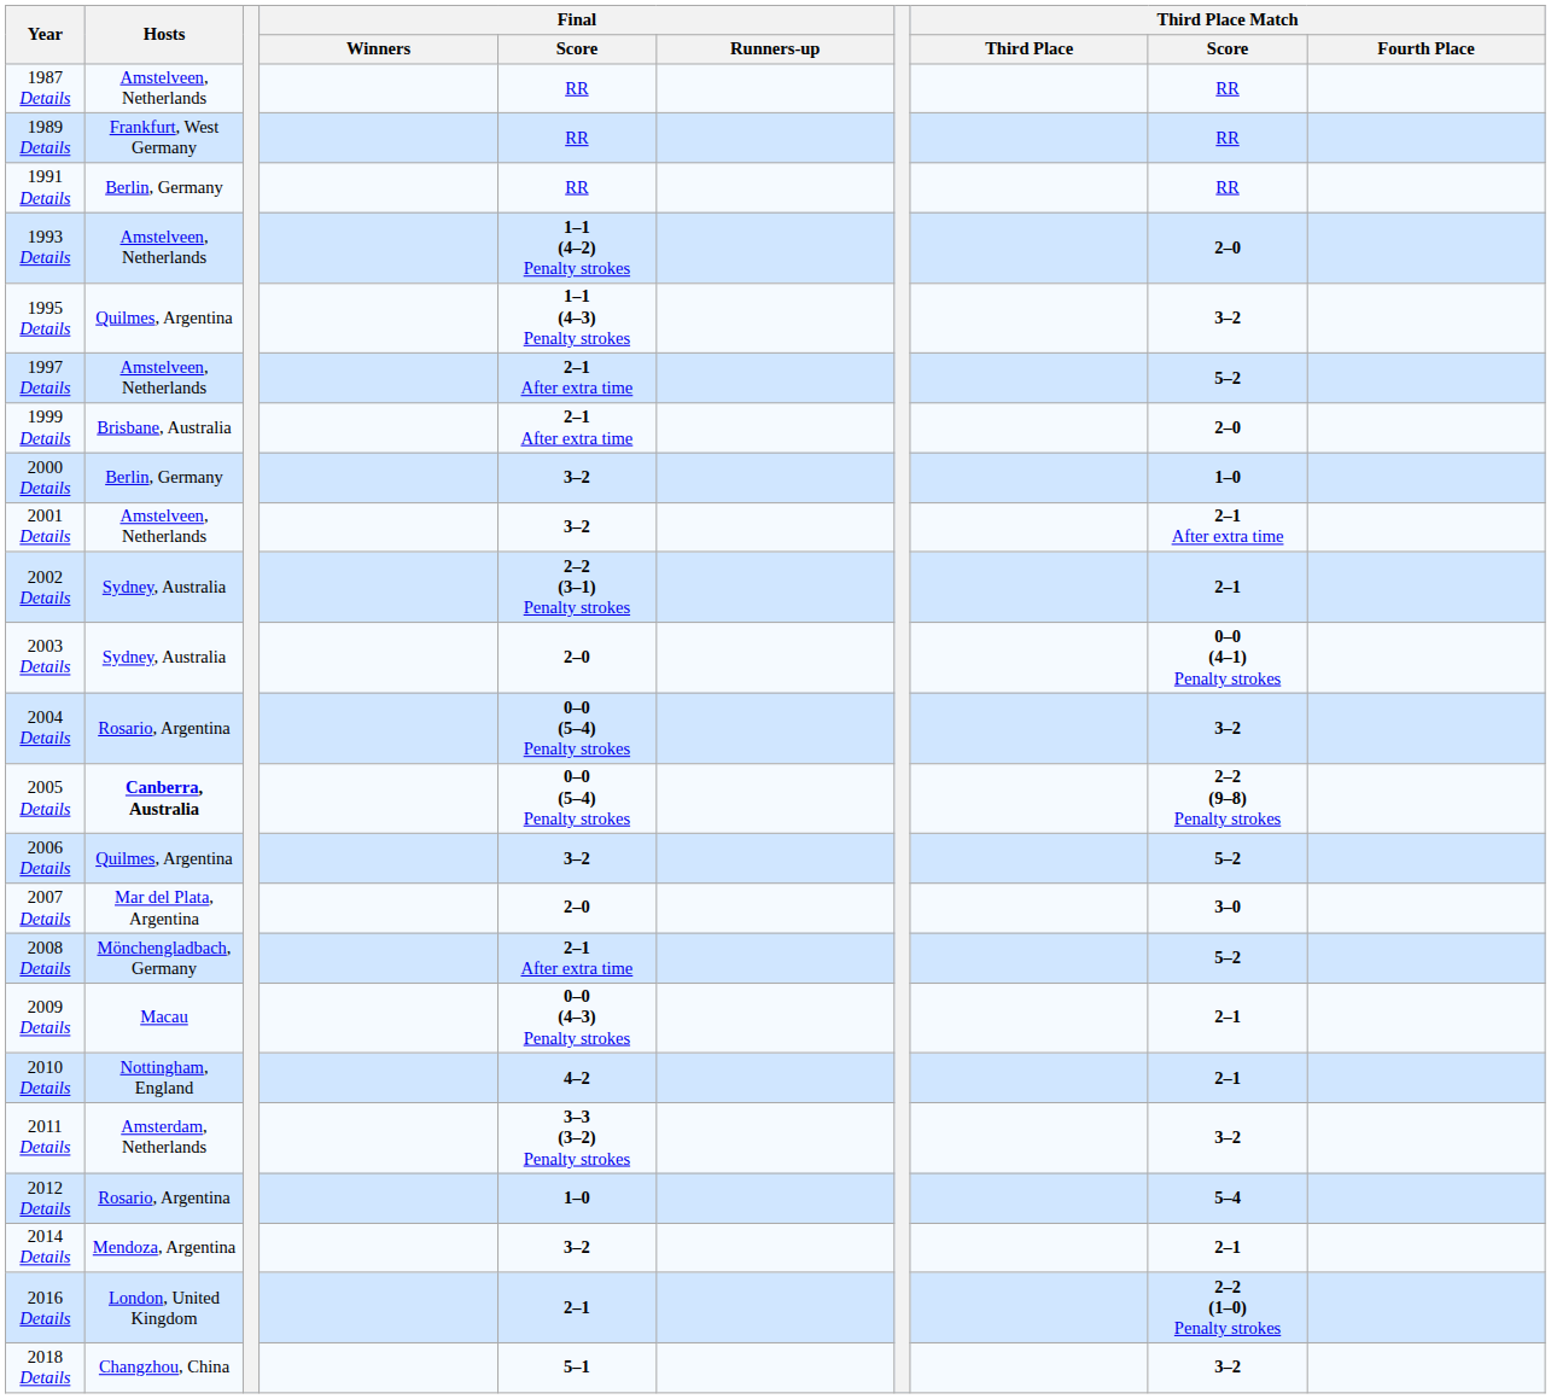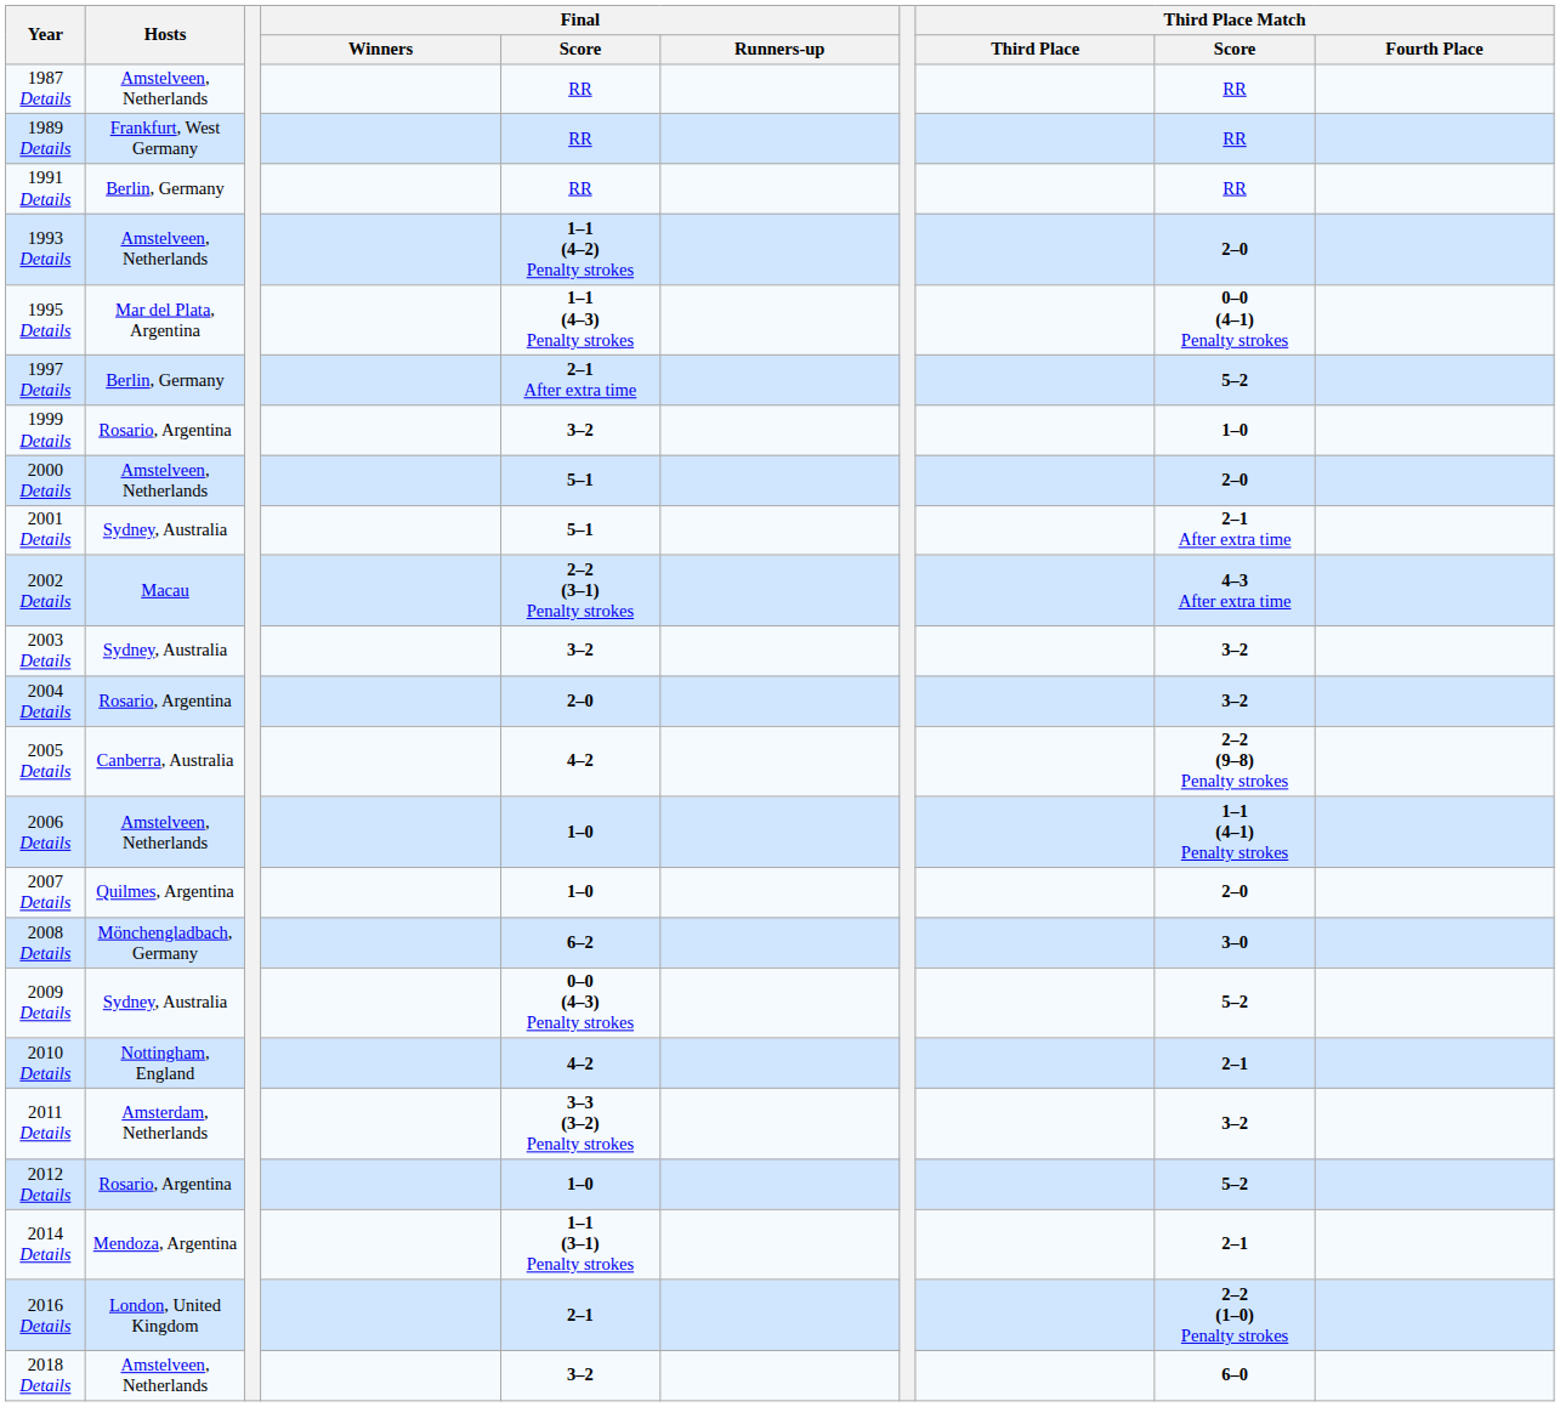1995 Details | Hosts: Quilmes, Argentina -> Mar del Plata, Argentina
1995 Details | Third Place Match / Score: 3–2 -> 0–0 (4–1) Penalty strokes
1997 Details | Hosts: Amstelveen, Netherlands -> Berlin, Germany
1999 Details | Hosts: Brisbane, Australia -> Rosario, Argentina
1999 Details | Final / Score: 2–1 After extra time -> 3–2
1999 Details | Third Place Match / Score: 2–0 -> 1–0
2000 Details | Hosts: Berlin, Germany -> Amstelveen, Netherlands
2000 Details | Final / Score: 3–2 -> 5–1
2000 Details | Third Place Match / Score: 1–0 -> 2–0
2001 Details | Hosts: Amstelveen, Netherlands -> Sydney, Australia
2001 Details | Final / Score: 3–2 -> 5–1
2002 Details | Hosts: Sydney, Australia -> Macau
2002 Details | Third Place Match / Score: 2–1 -> 4–3 After extra time
2003 Details | Final / Score: 2–0 -> 3–2
2003 Details | Third Place Match / Score: 0–0 (4–1) Penalty strokes -> 3–2
2004 Details | Final / Score: 0–0 (5–4) Penalty strokes -> 2–0
2005 Details | Hosts: bold -> normal
2005 Details | Final / Score: 0–0 (5–4) Penalty strokes -> 4–2
2006 Details | Hosts: Quilmes, Argentina -> Amstelveen, Netherlands
2006 Details | Final / Score: 3–2 -> 1–0
2006 Details | Third Place Match / Score: 5–2 -> 1–1 (4–1) Penalty strokes
2007 Details | Hosts: Mar del Plata, Argentina -> Quilmes, Argentina
2007 Details | Final / Score: 2–0 -> 1–0
2007 Details | Third Place Match / Score: 3–0 -> 2–0
2008 Details | Final / Score: 2–1 After extra time -> 6–2
2008 Details | Third Place Match / Score: 5–2 -> 3–0
2009 Details | Hosts: Macau -> Sydney, Australia
2009 Details | Third Place Match / Score: 2–1 -> 5–2
2012 Details | Third Place Match / Score: 5–4 -> 5–2
2014 Details | Final / Score: 3–2 -> 1–1 (3–1) Penalty strokes
2018 Details | Hosts: Changzhou, China -> Amstelveen, Netherlands
2018 Details | Final / Score: 5–1 -> 3–2
2018 Details | Third Place Match / Score: 3–2 -> 6–0
